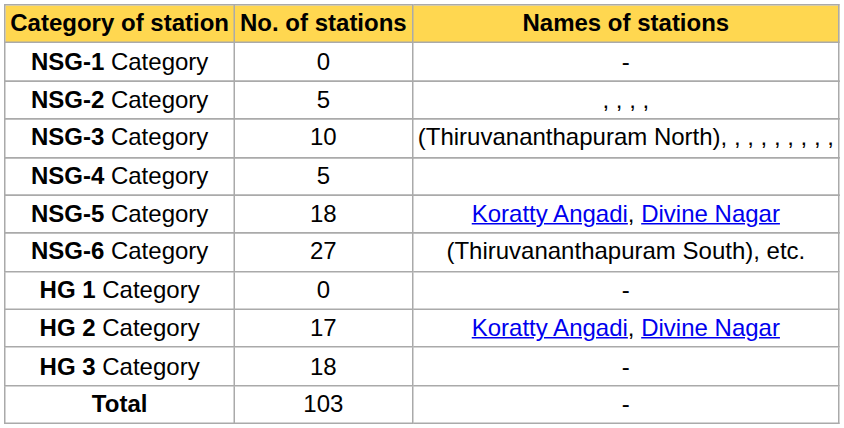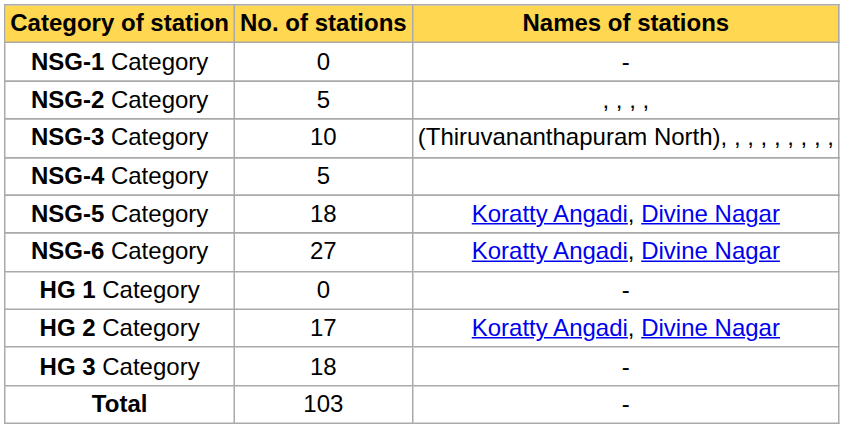NSG-6 Category | Names of stations: (Thiruvananthapuram South), etc. -> Koratty Angadi, Divine Nagar
